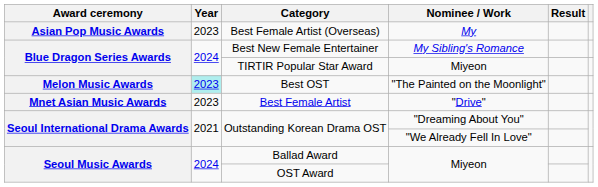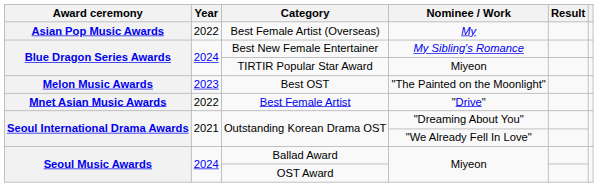Best Female Artist (Overseas) | Year: 2023 -> 2022
Best OST | Year: paleturquoise background -> no background
Best Female Artist | Year: 2023 -> 2022
